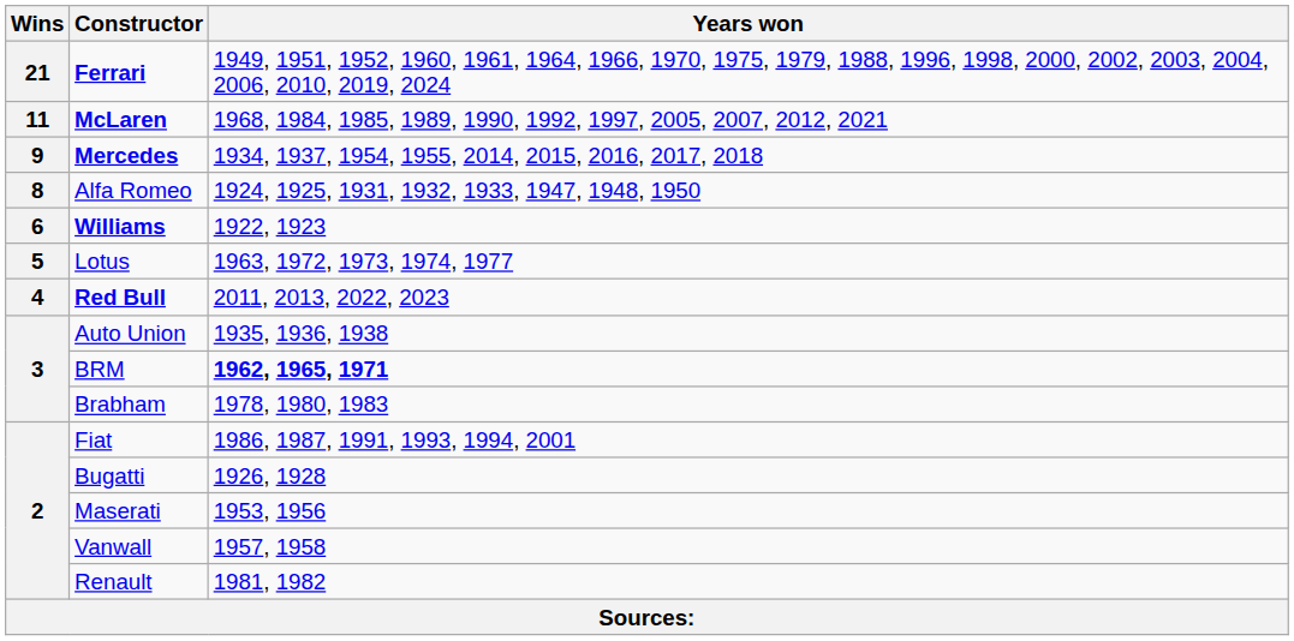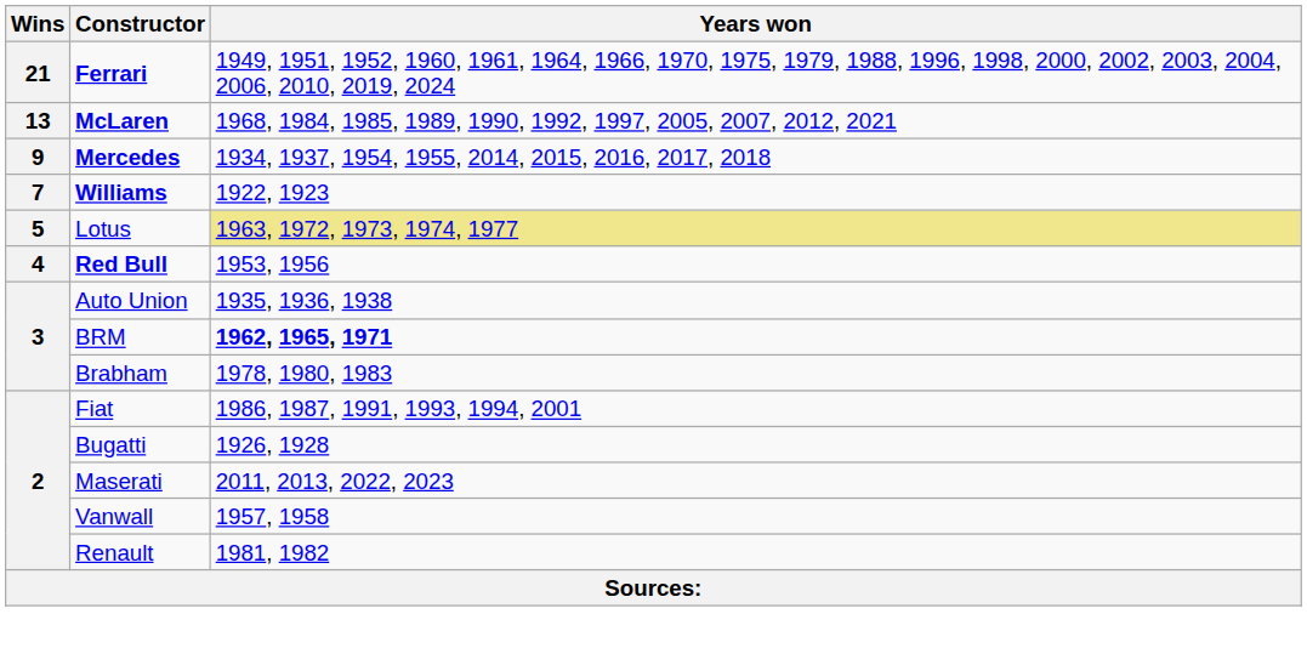McLaren | Wins: 11 -> 13
- row: 8 | Alfa Romeo | 1924, 1925, 1931, 1932, 1933, 1947, 1948, 1950
Williams | Wins: 6 -> 7
Lotus | Years won: no background -> khaki background
Red Bull | Years won: 2011, 2013, 2022, 2023 -> 1953, 1956
Maserati | Years won: 1953, 1956 -> 2011, 2013, 2022, 2023
